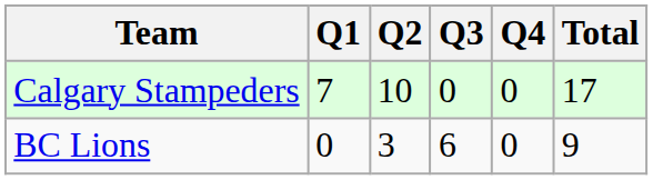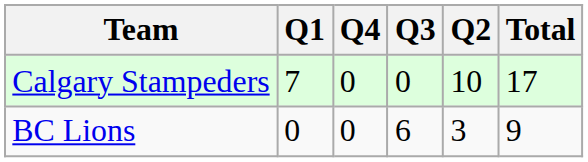columns swapped: Q2 <-> Q4
